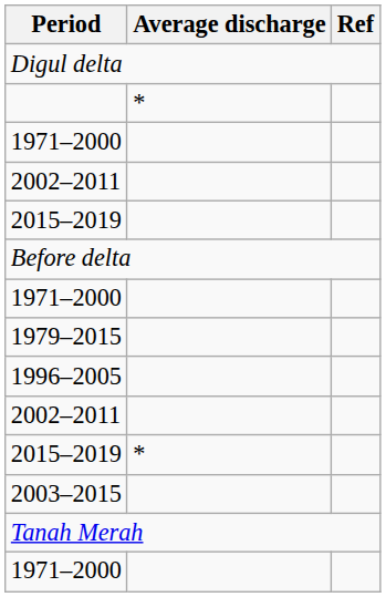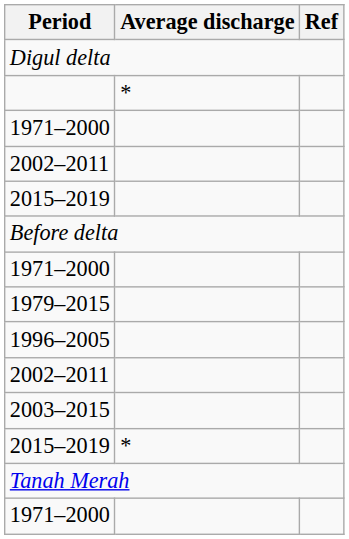rows swapped: 2003–2015 <-> 2015–2019 / *
